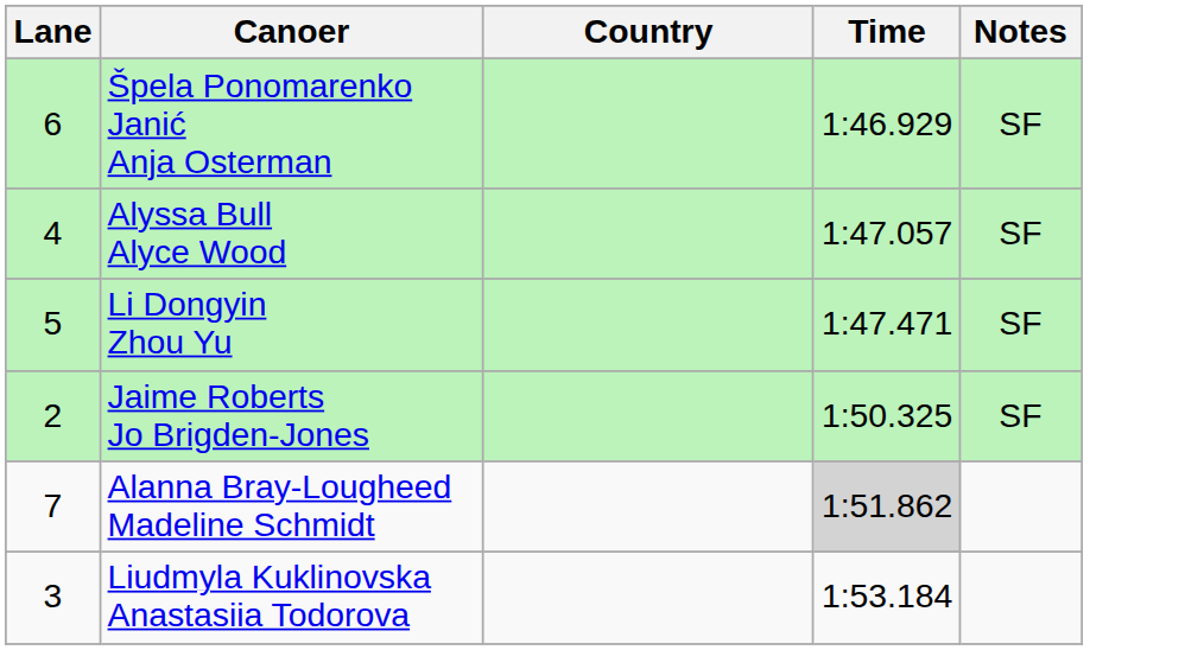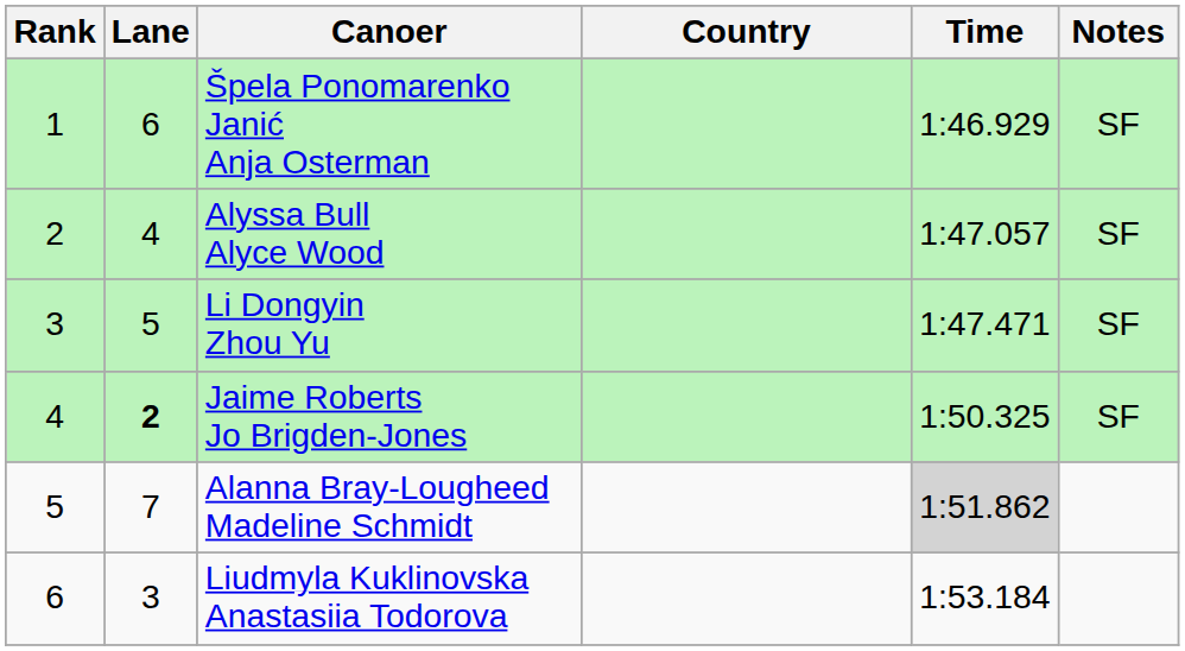+ column: Rank | 1 | 2 | 3 | 4 | 5 | 6
Jaime Roberts Jo Brigden-Jones | Lane: normal -> bold
